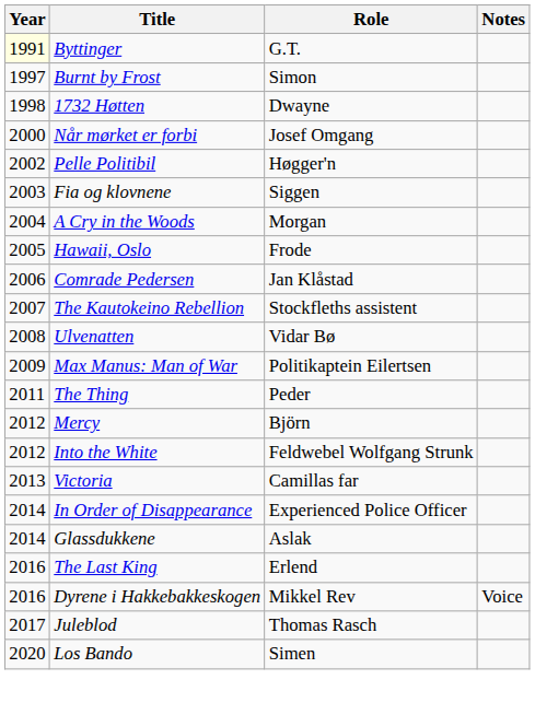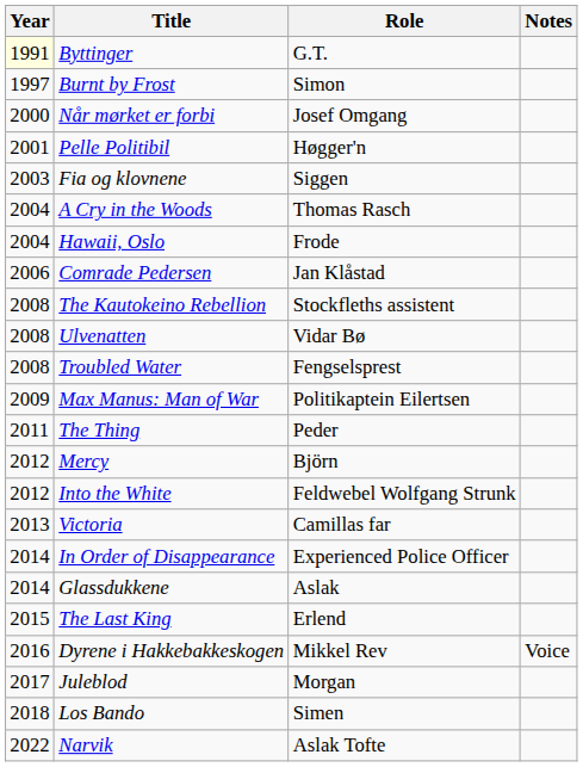- row: 1998 | 1732 Høtten | Dwayne
Pelle Politibil | Year: 2002 -> 2001
A Cry in the Woods | Role: Morgan -> Thomas Rasch
Hawaii, Oslo | Year: 2005 -> 2004
The Kautokeino Rebellion | Year: 2007 -> 2008
+ row: 2008 | Troubled Water | Fengselsprest
The Last King | Year: 2016 -> 2015
Juleblod | Role: Thomas Rasch -> Morgan
Los Bando | Year: 2020 -> 2018
+ row: 2022 | Narvik | Aslak Tofte
